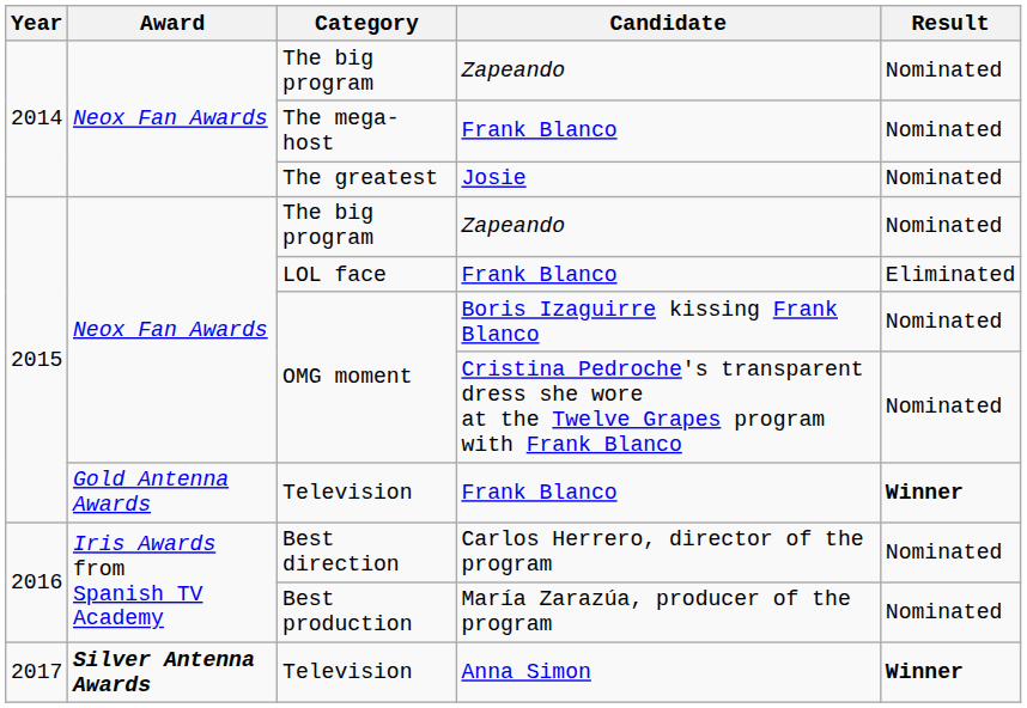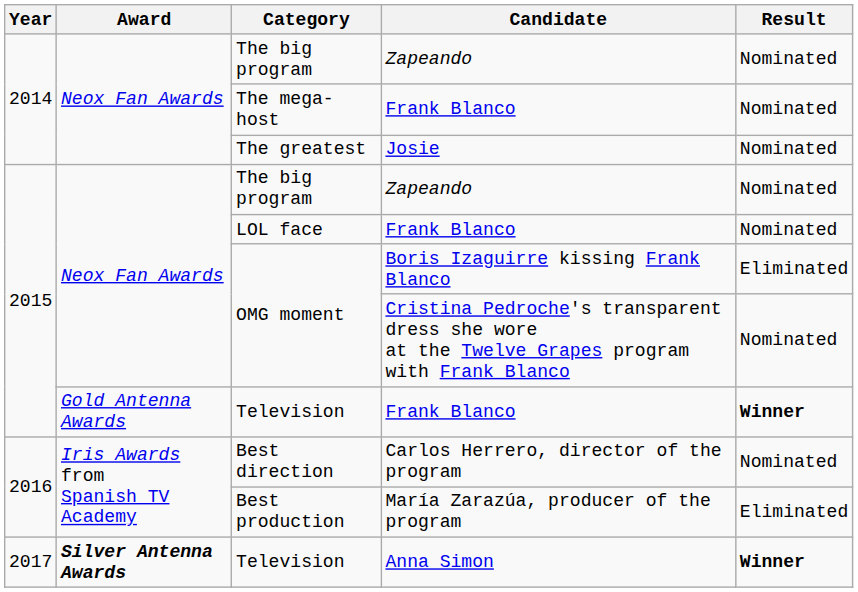LOL face | Result: Eliminated -> Nominated
OMG moment / Boris Izaguirre kissing Frank Blanco | Result: Nominated -> Eliminated
Best production | Result: Nominated -> Eliminated
